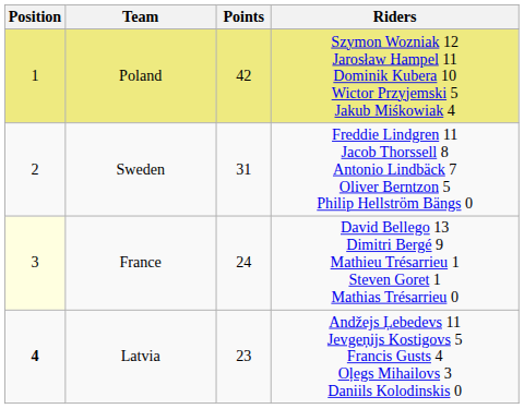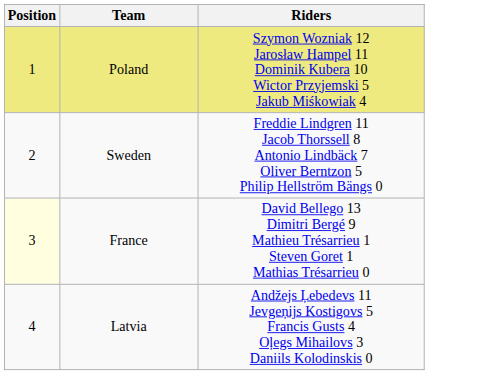- column: Points | 42 | 31 | 24 | 23
Latvia | Position: bold -> normal
